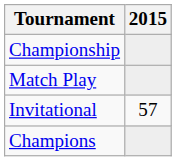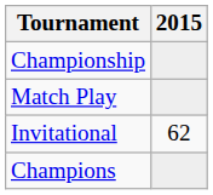Invitational | 2015: 57 -> 62
